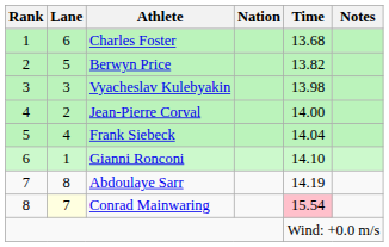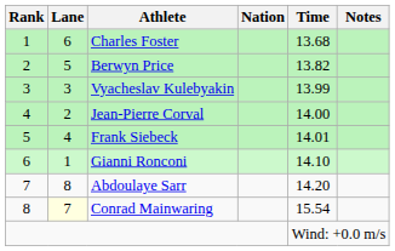Vyacheslav Kulebyakin | Time: 13.98 -> 13.99
Frank Siebeck | Time: 14.04 -> 14.01
Abdoulaye Sarr | Time: 14.19 -> 14.20
Conrad Mainwaring | Time: pink background -> no background
